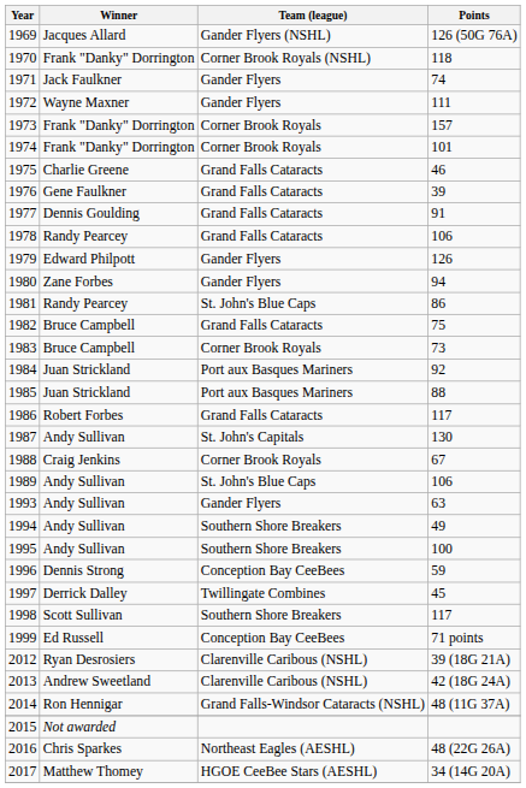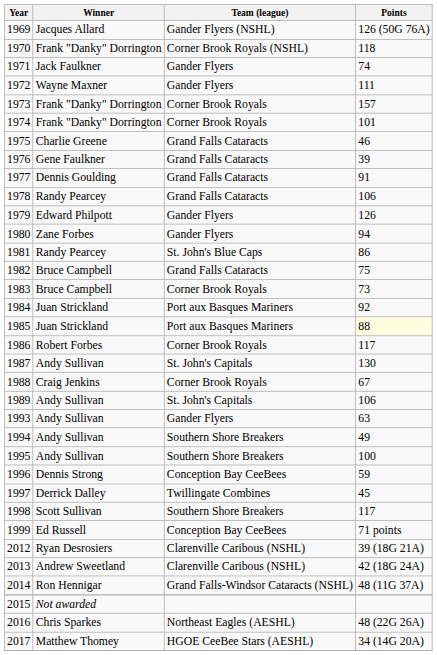1985 | Points: no background -> lightyellow background
1986 | Team (league): Grand Falls Cataracts -> Corner Brook Royals
1989 | Team (league): St. John's Blue Caps -> St. John's Capitals
